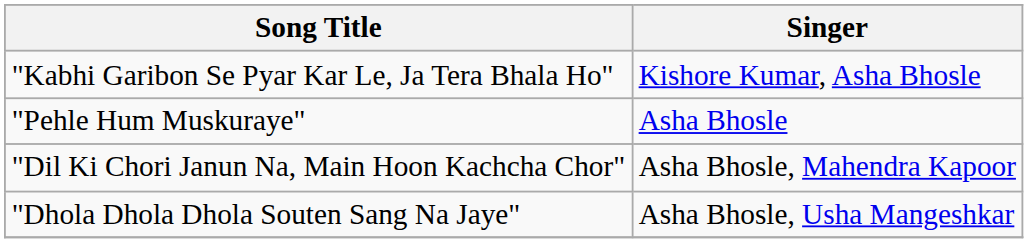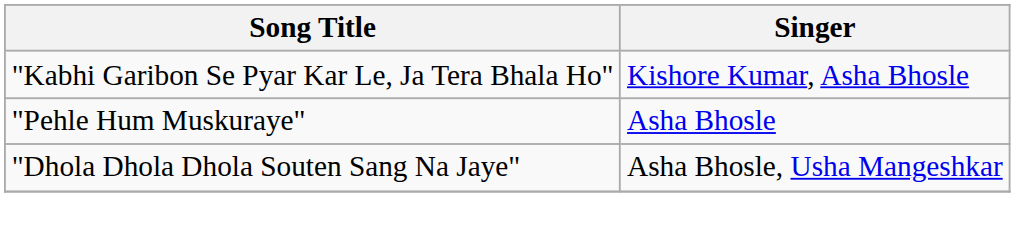- row: "Dil Ki Chori Janun Na, Main Hoon Kachcha Chor" | Asha Bhosle, Mahendra Kapoor
